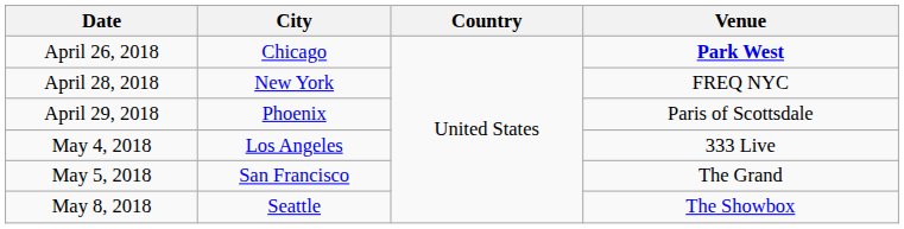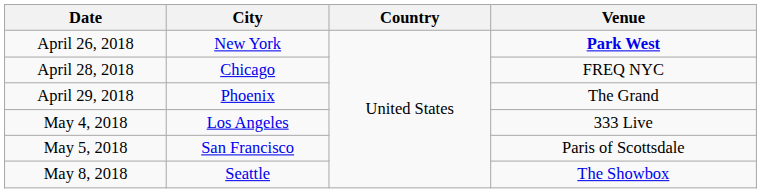April 26, 2018 | City: Chicago -> New York
April 28, 2018 | City: New York -> Chicago
April 29, 2018 | Venue: Paris of Scottsdale -> The Grand
May 5, 2018 | Venue: The Grand -> Paris of Scottsdale
